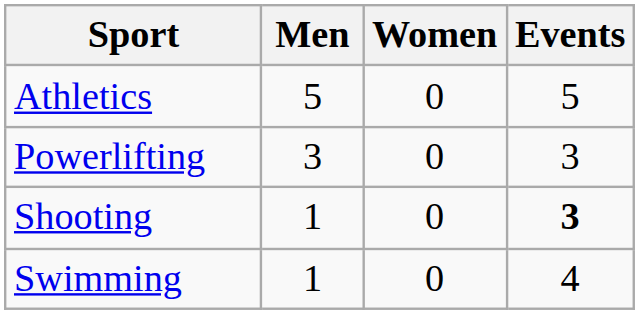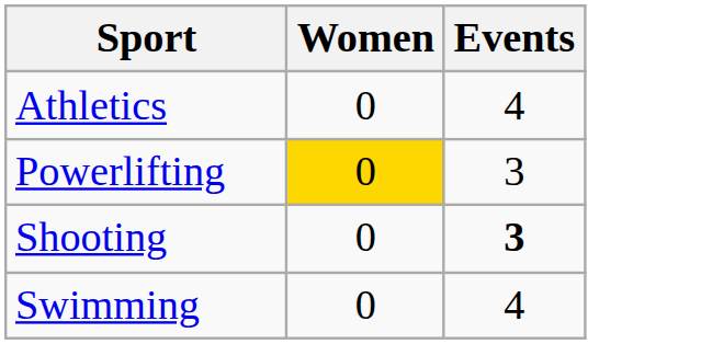- column: Men | 5 | 3 | 1 | 1
Athletics | Events: 5 -> 4
Powerlifting | Women: no background -> gold background
